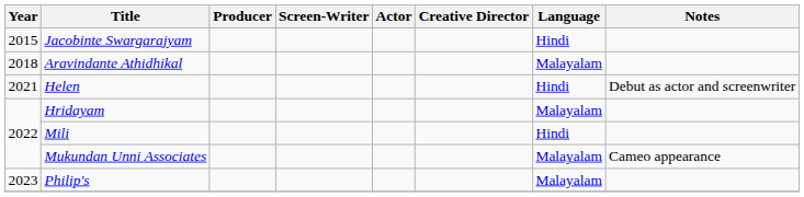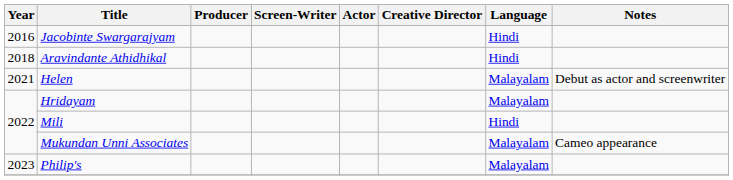Jacobinte Swargarajyam | Year: 2015 -> 2016
Aravindante Athidhikal | Language: Malayalam -> Hindi
Helen | Language: Hindi -> Malayalam
